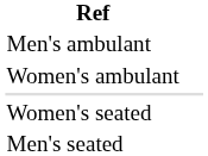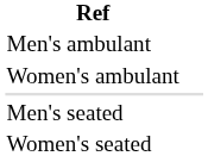rows swapped: Men's seated <-> Women's seated
